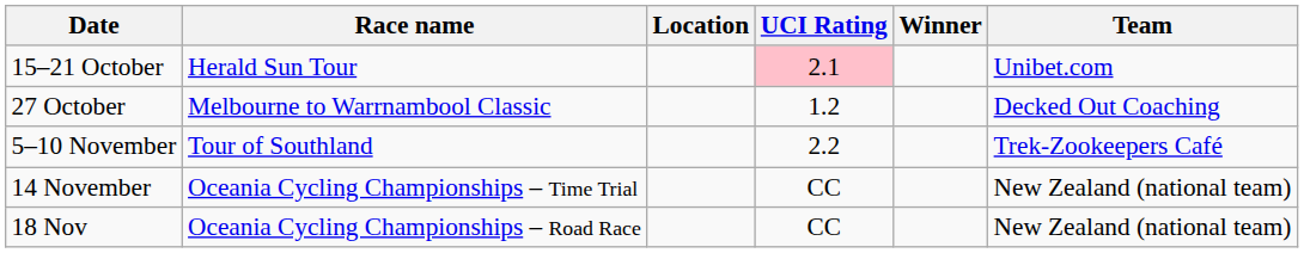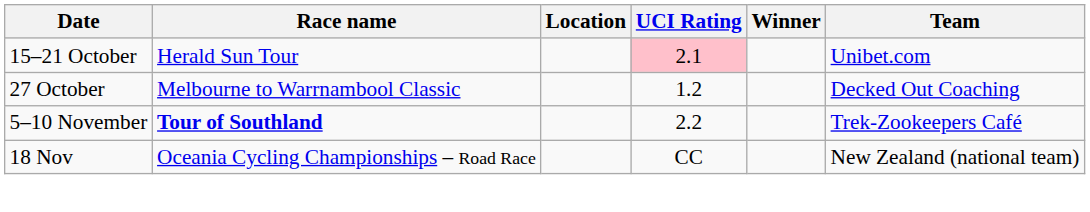5–10 November | Race name: normal -> bold
- row: 14 November | Oceania Cycling Championships – Time Trial | CC | New Zealand (national team)
